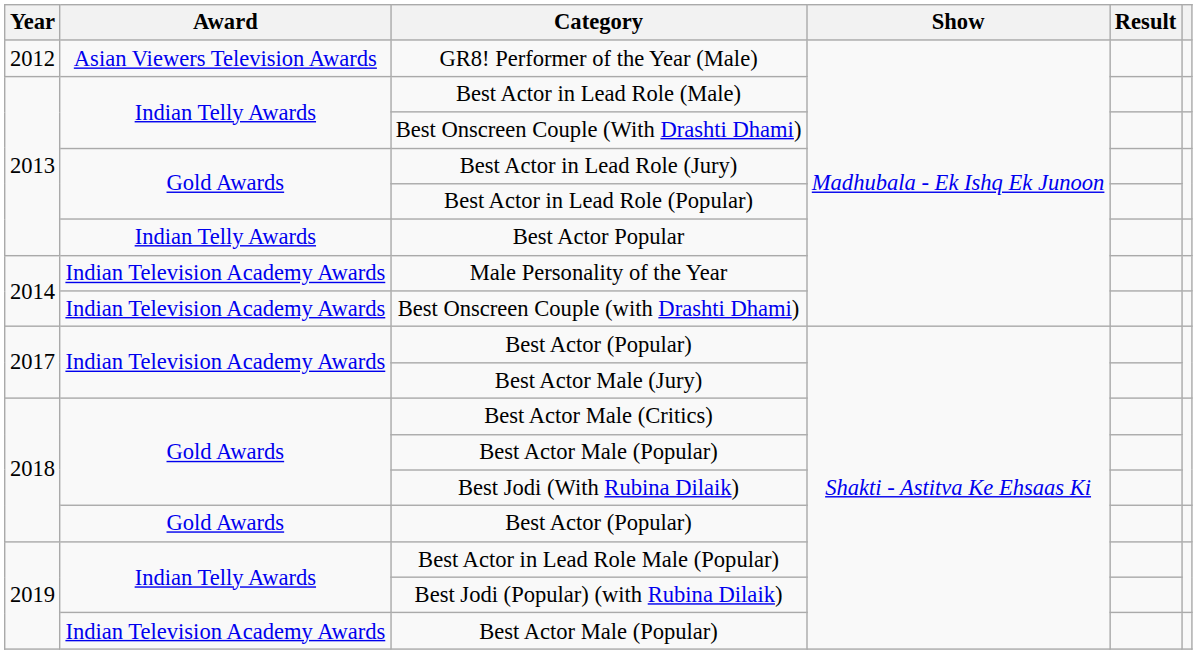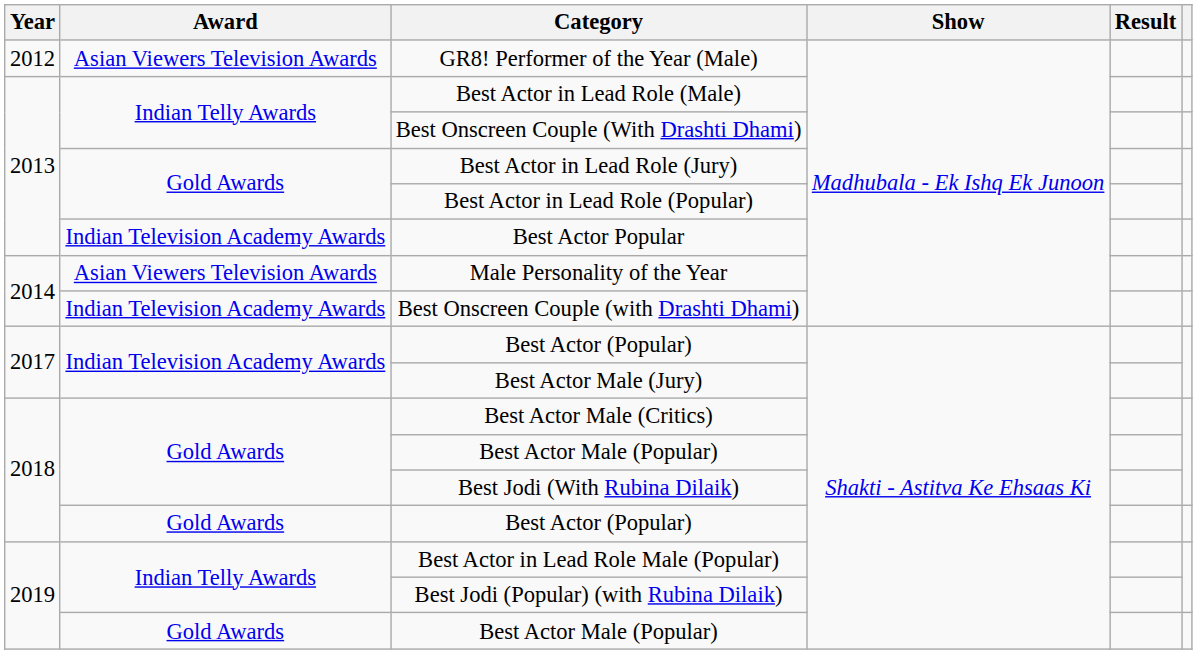Best Actor Popular | Award: Indian Telly Awards -> Indian Television Academy Awards
Male Personality of the Year | Award: Indian Television Academy Awards -> Asian Viewers Television Awards
2019 / Best Actor Male (Popular) | Award: Indian Television Academy Awards -> Gold Awards
